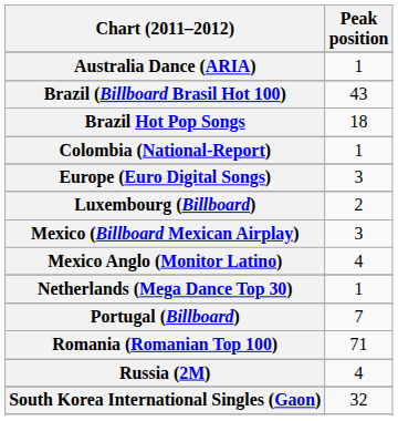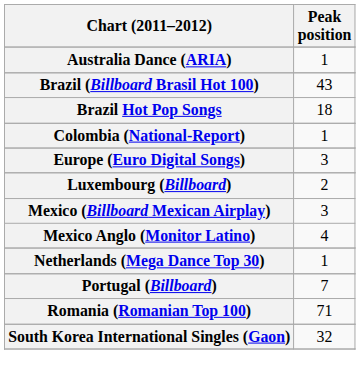- row: Russia (2M) | 4
